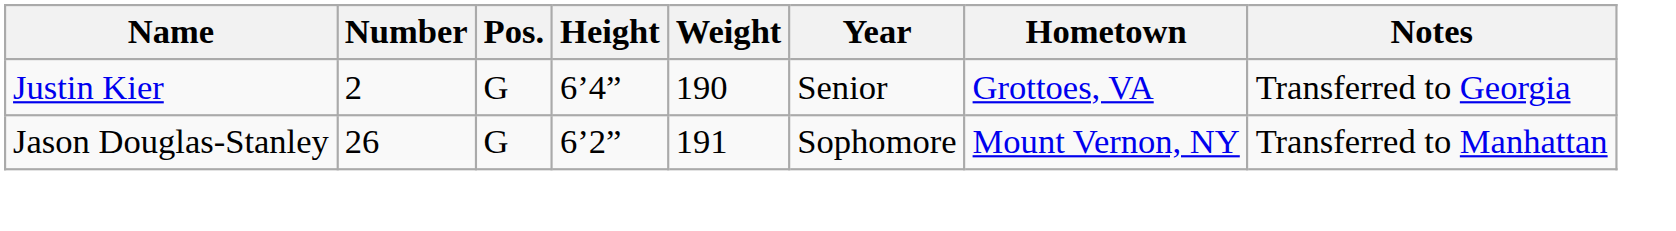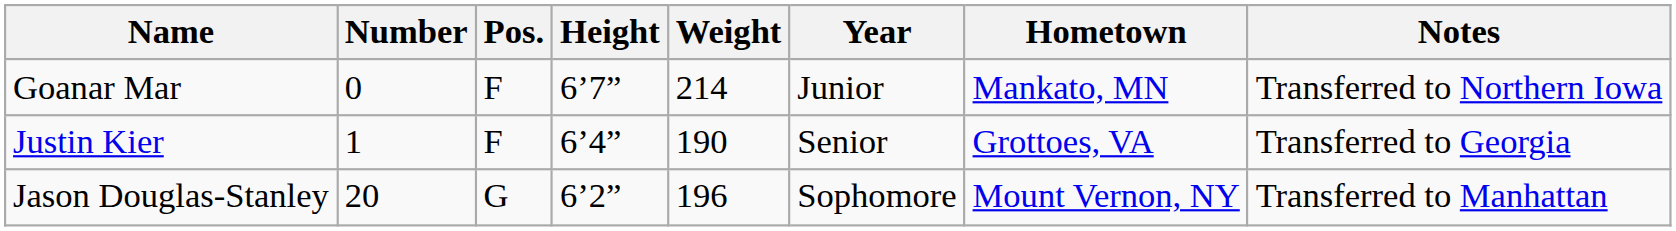+ row: Goanar Mar | 0 | F | 6’7” | 214 | Junior | Mankato, MN | Transferred to Northern Iowa
Justin Kier | Number: 2 -> 1
Justin Kier | Pos.: G -> F
Jason Douglas-Stanley | Number: 26 -> 20
Jason Douglas-Stanley | Weight: 191 -> 196
